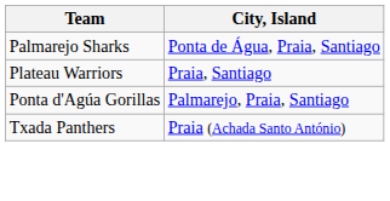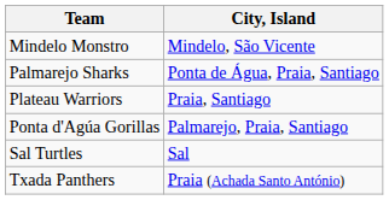+ row: Mindelo Monstro | Mindelo, São Vicente
+ row: Sal Turtles | Sal
